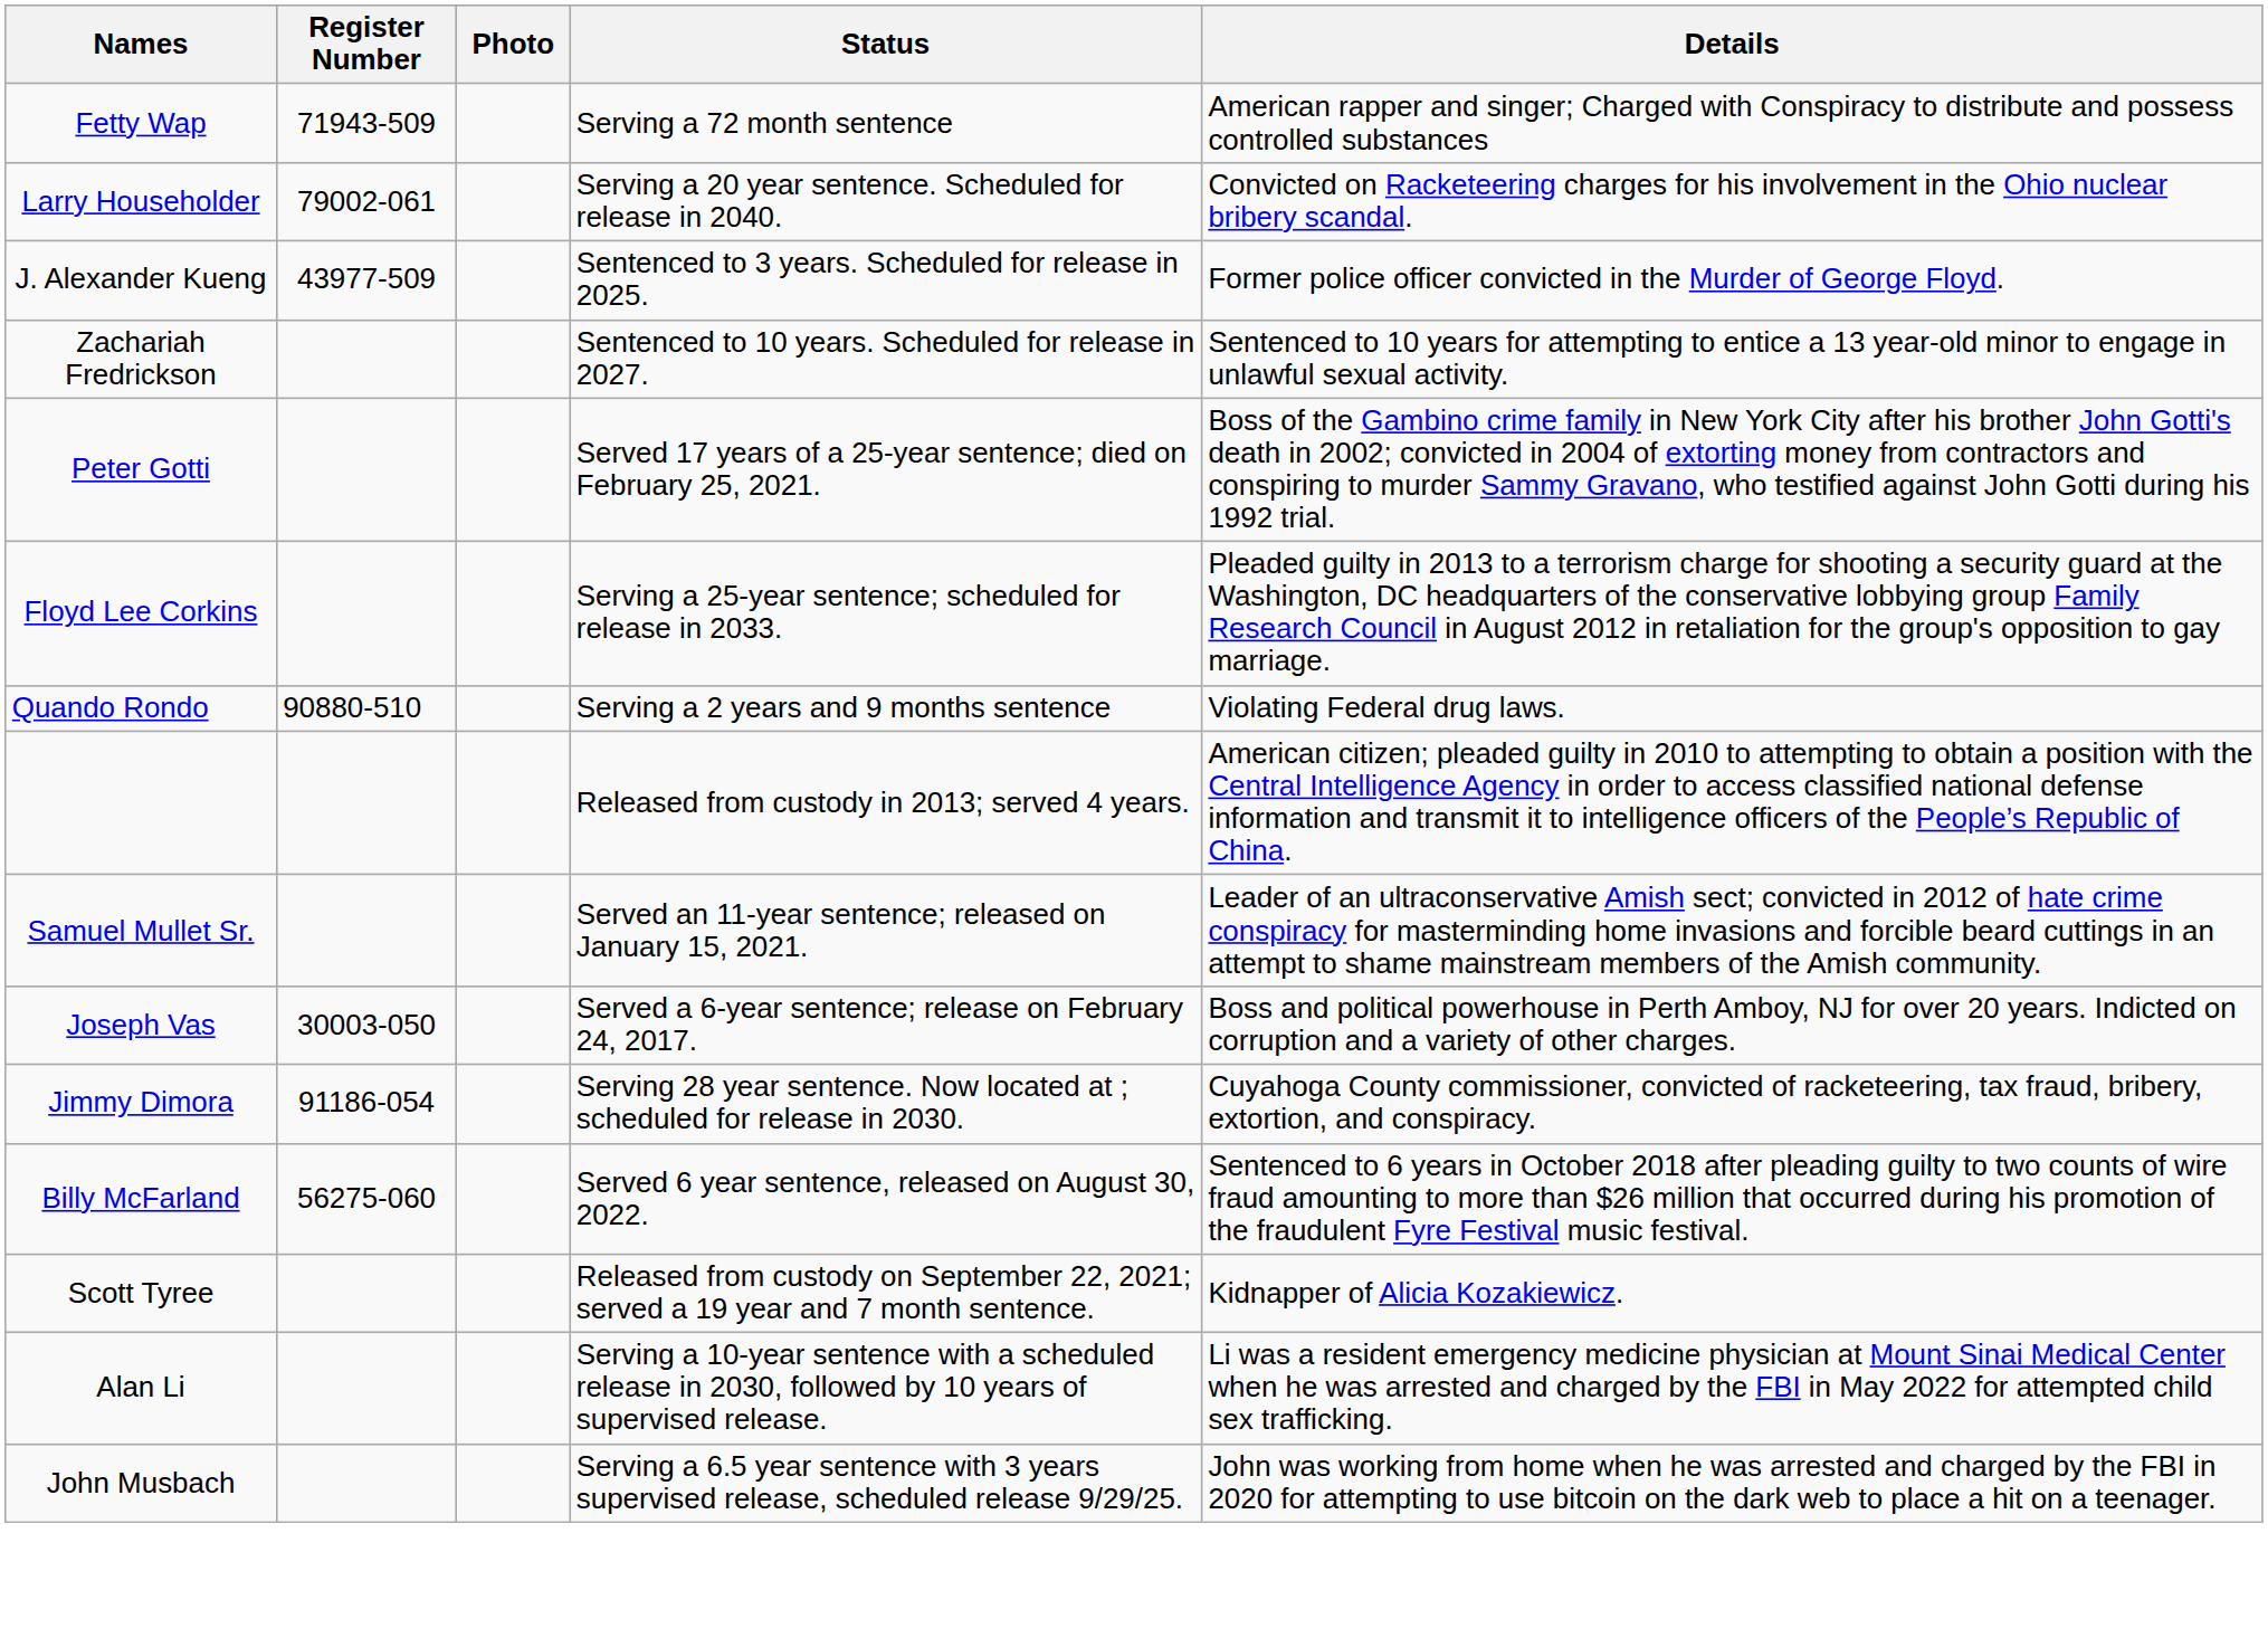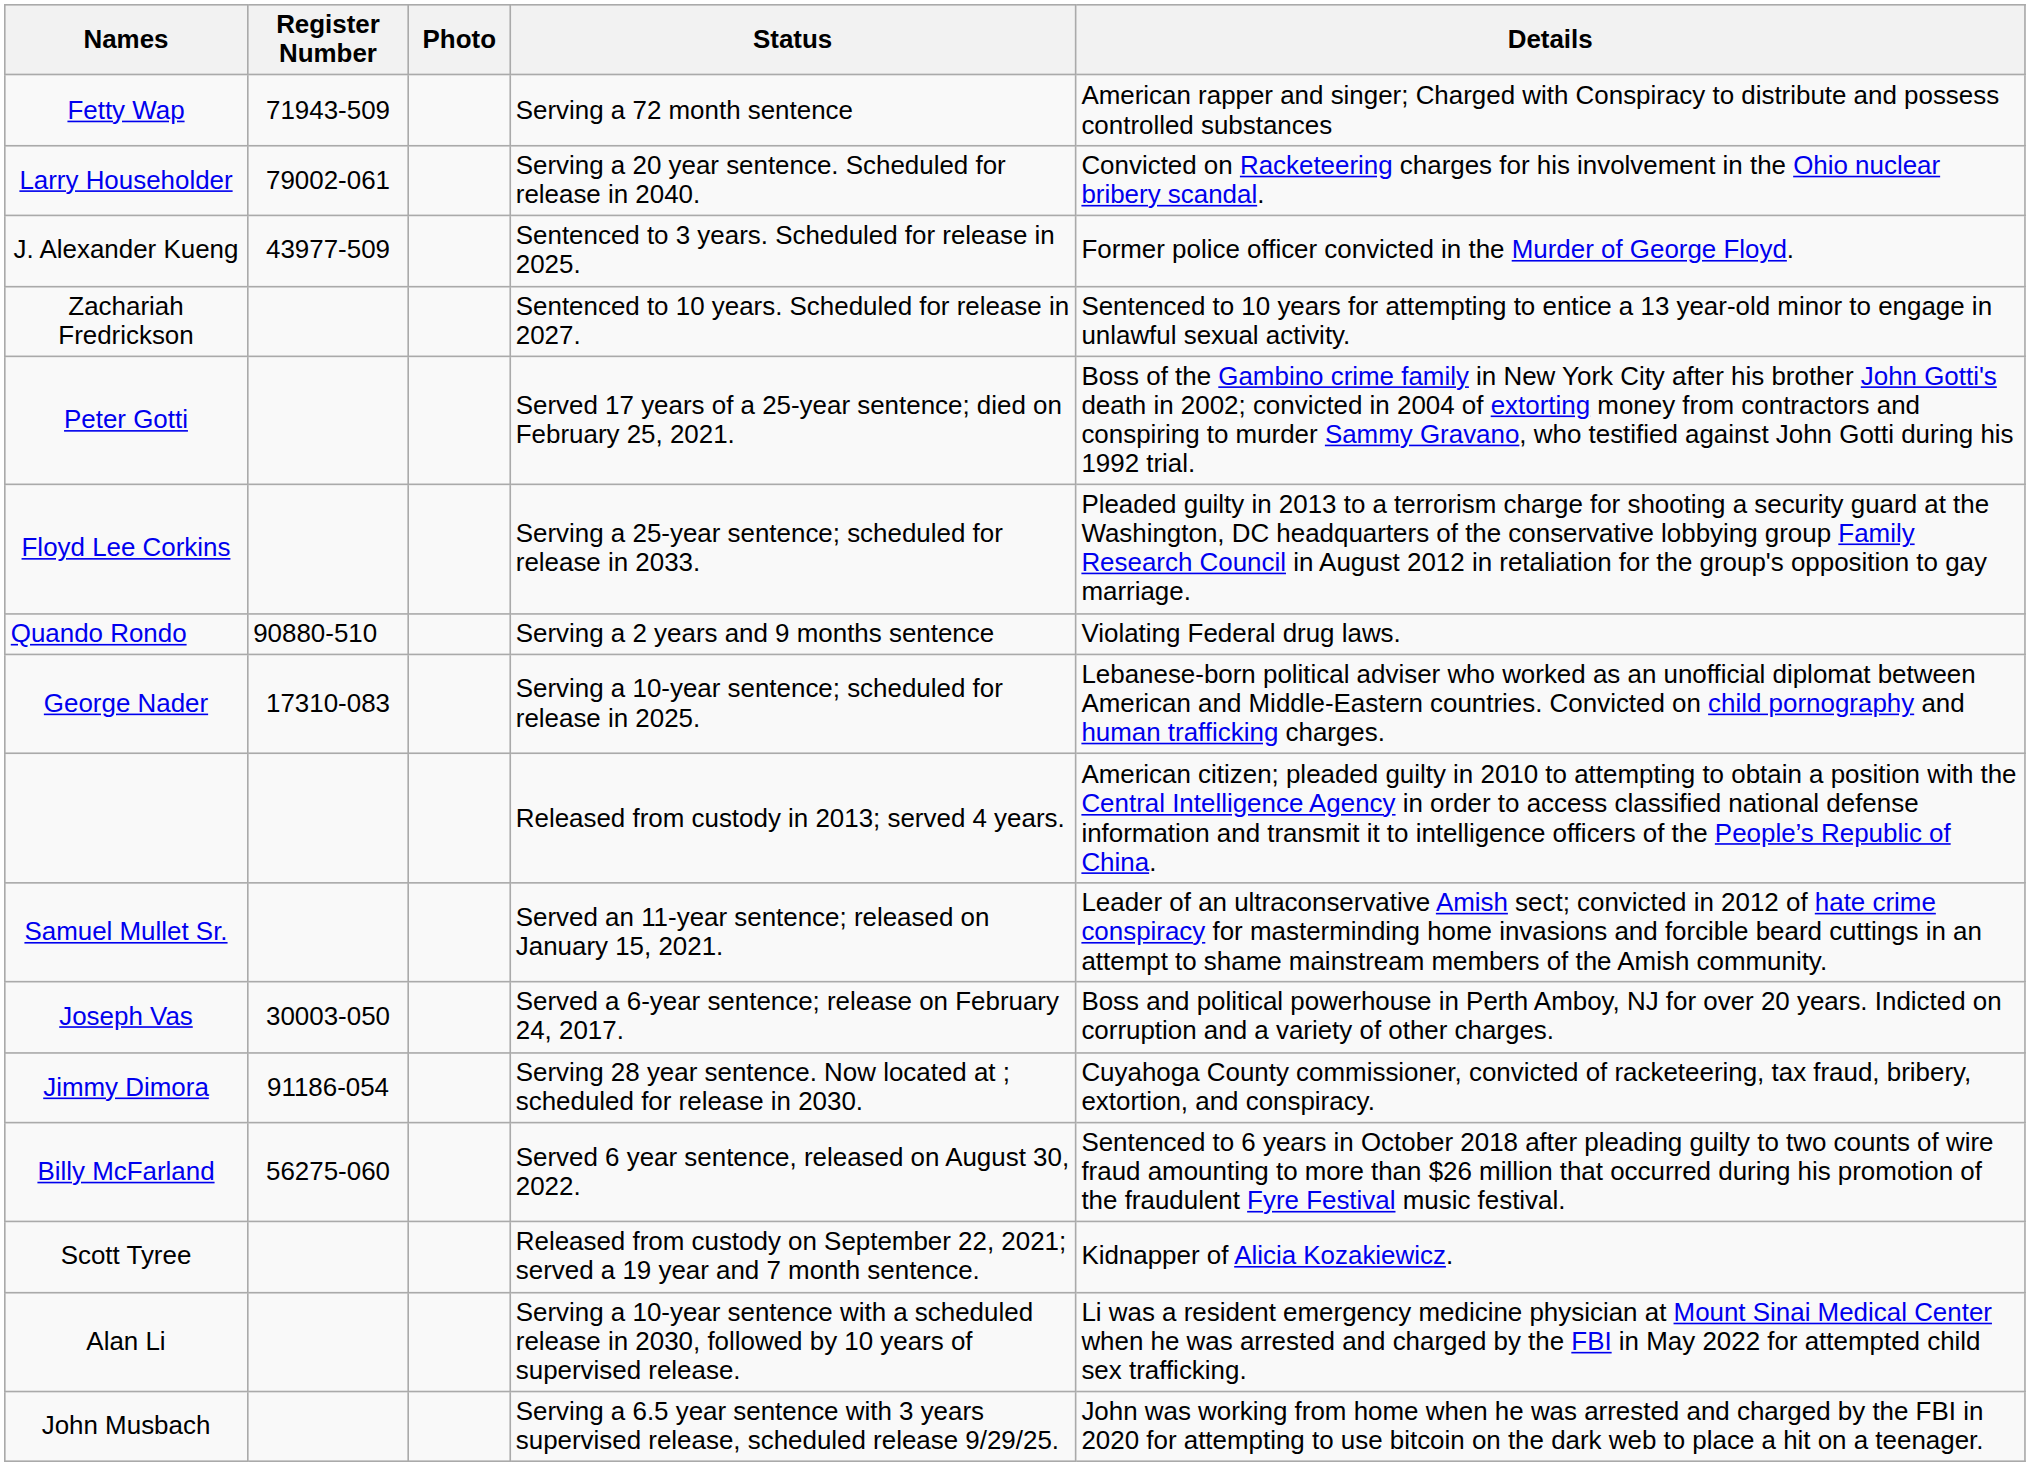+ row: George Nader | 17310-083 | Serving a 10-year sentence; scheduled for release in 2025. | Lebanese-born political adviser who worked as an unofficial diplomat between American and Middle-Eastern countries. Convicted on child pornography and human trafficking charges.
